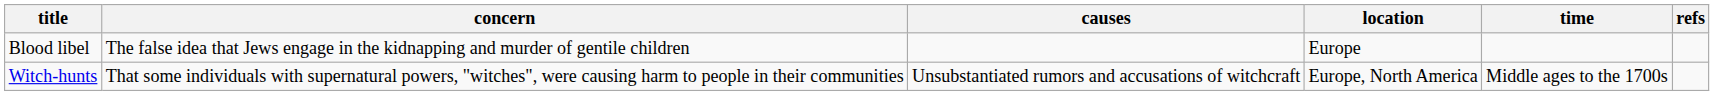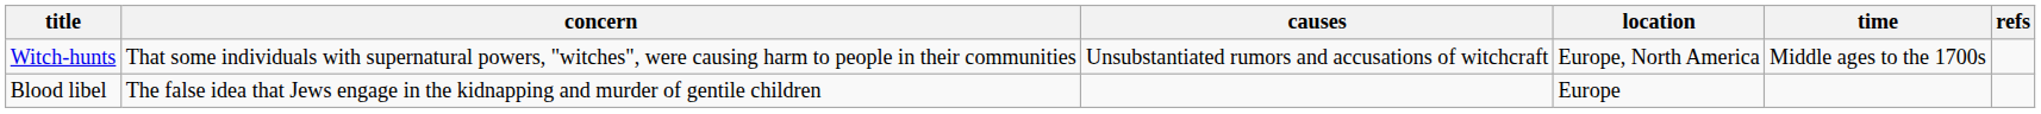rows swapped: Blood libel <-> Witch-hunts
